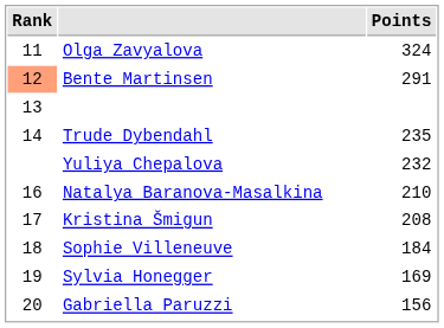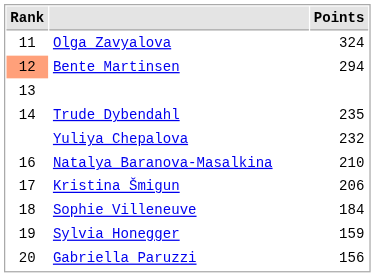Bente Martinsen | Points: 291 -> 294
Kristina Šmigun | Points: 208 -> 206
Sylvia Honegger | Points: 169 -> 159
